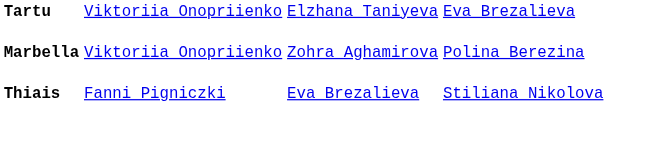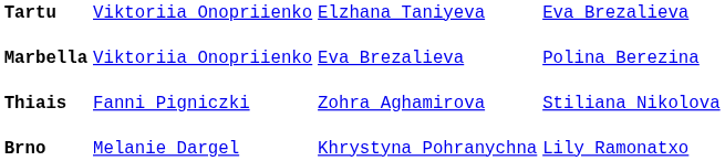Marbella | column 3: Zohra Aghamirova -> Eva Brezalieva
Thiais | column 3: Eva Brezalieva -> Zohra Aghamirova
+ row: Brno | Melanie Dargel | Khrystyna Pohranychna | Lily Ramonatxo
